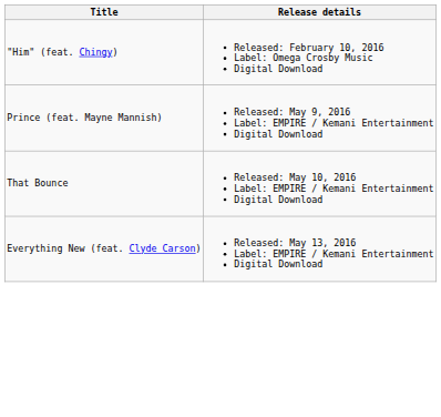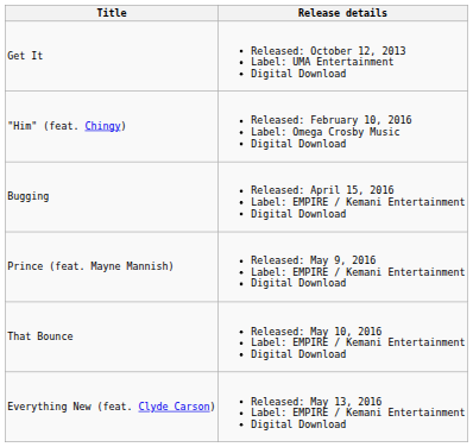+ row: Get It | Released: October 12, 2013 Label: UMA Entertainment Digital Download
+ row: Bugging | Released: April 15, 2016 Label: EMPIRE / Kemani Entertainment Digital Download
